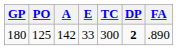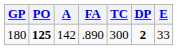columns swapped: E <-> FA
180 | PO: normal -> bold
